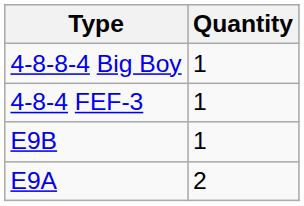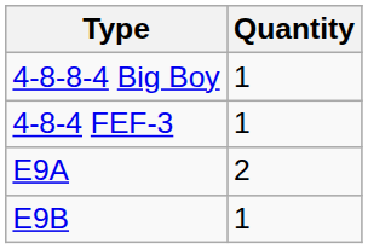rows swapped: E9A <-> E9B
